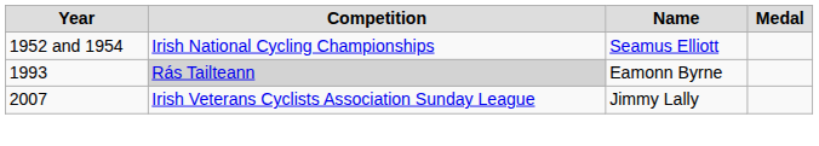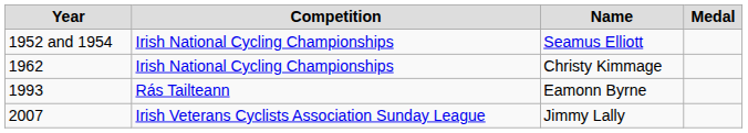+ row: 1962 | Irish National Cycling Championships | Christy Kimmage
Eamonn Byrne | Competition: lightgrey background -> no background
